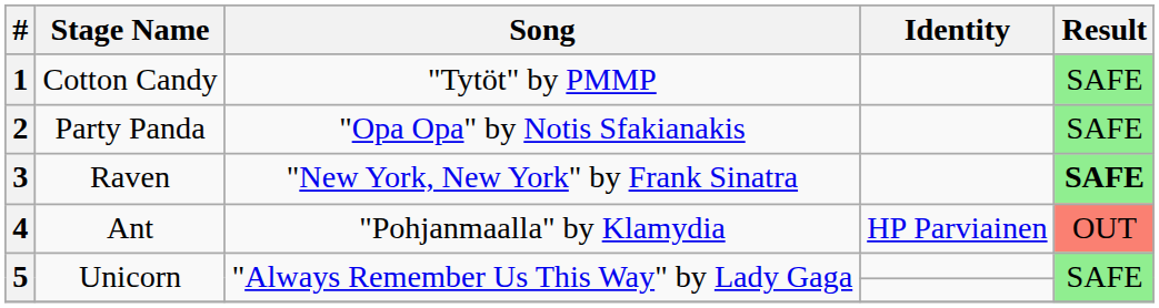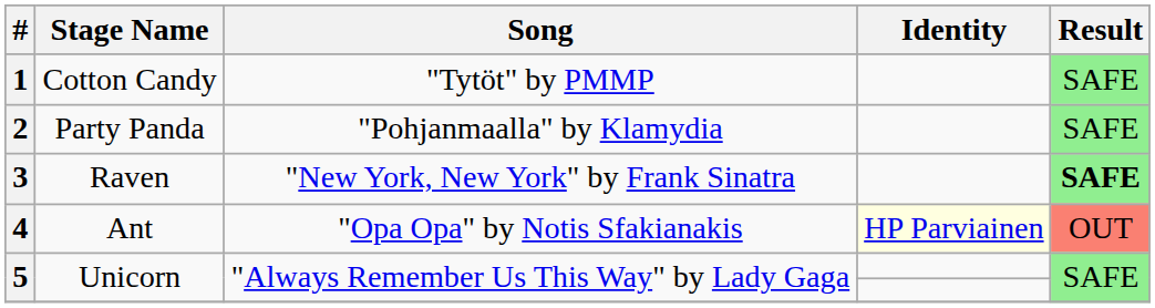2 | Song: "Opa Opa" by Notis Sfakianakis -> "Pohjanmaalla" by Klamydia
4 | Song: "Pohjanmaalla" by Klamydia -> "Opa Opa" by Notis Sfakianakis
4 | Identity: no background -> lightyellow background
